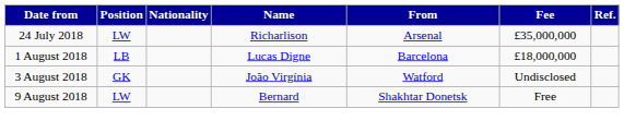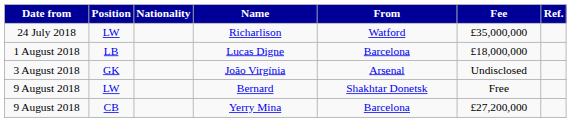Richarlison | From: Arsenal -> Watford
João Virgínia | From: Watford -> Arsenal
+ row: 9 August 2018 | CB | Yerry Mina | Barcelona | £27,200,000
